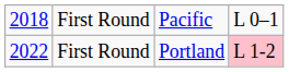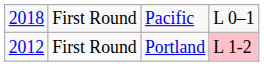First Round / Portland | column 1: 2022 -> 2012
